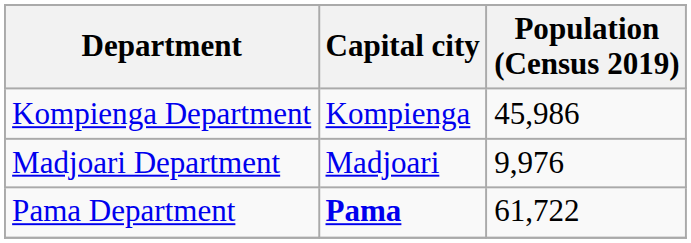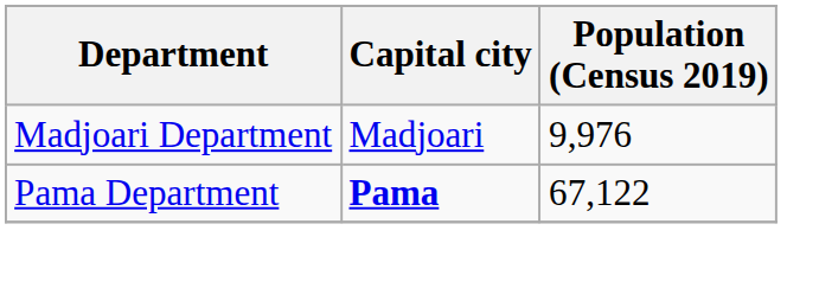- row: Kompienga Department | Kompienga | 45,986
Pama Department | Population (Census 2019): 61,722 -> 67,122
